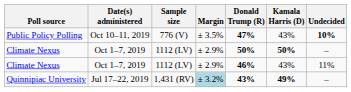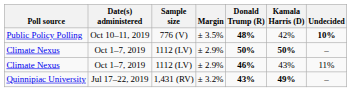Public Policy Polling | Donald Trump (R): 47% -> 48%
Public Policy Polling | Kamala Harris (D): 43% -> 42%
Quinnipiac University | Margin: lightblue background -> no background
